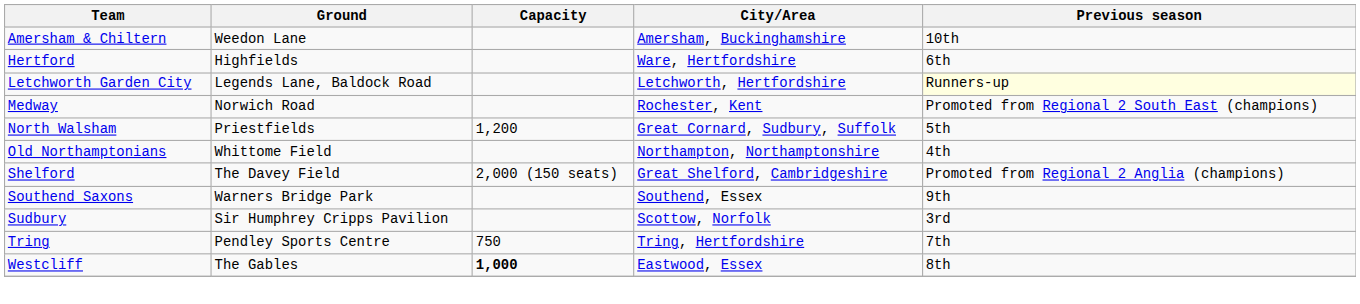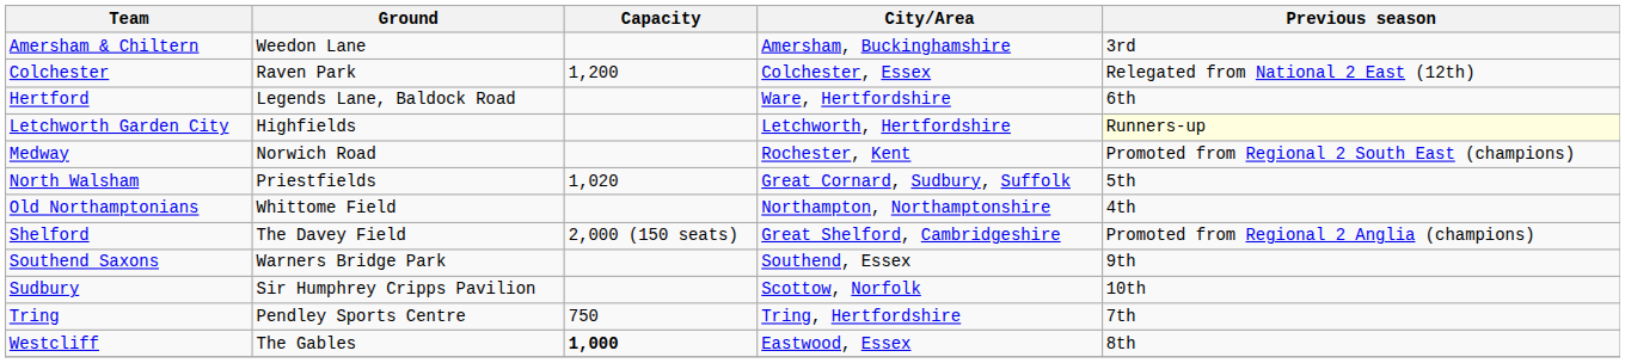Amersham & Chiltern | Previous season: 10th -> 3rd
+ row: Colchester | Raven Park | 1,200 | Colchester, Essex | Relegated from National 2 East (12th)
Hertford | Ground: Highfields -> Legends Lane, Baldock Road
Letchworth Garden City | Ground: Legends Lane, Baldock Road -> Highfields
North Walsham | Capacity: 1,200 -> 1,020
Sudbury | Previous season: 3rd -> 10th
